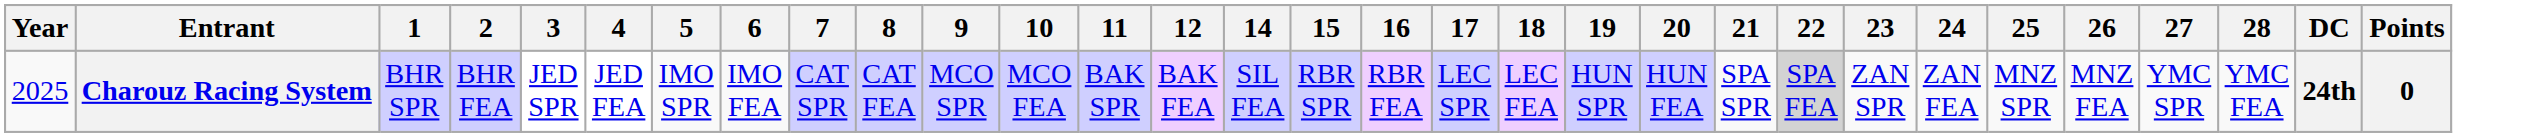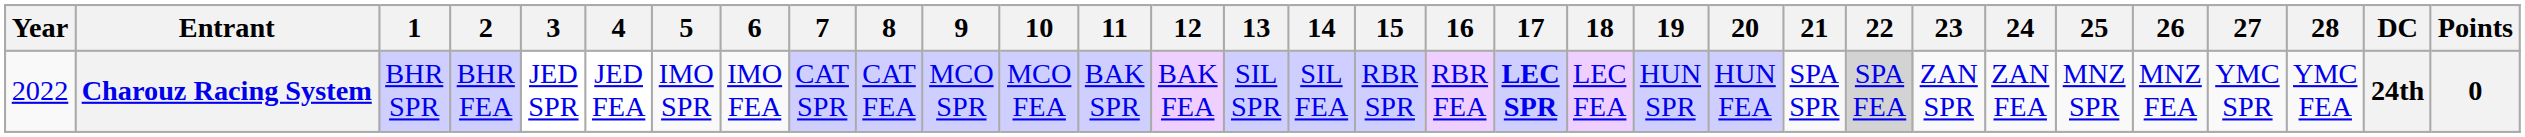+ column: 13 | SIL SPR
Charouz Racing System | Year: 2025 -> 2022
Charouz Racing System | 17: normal -> bold
